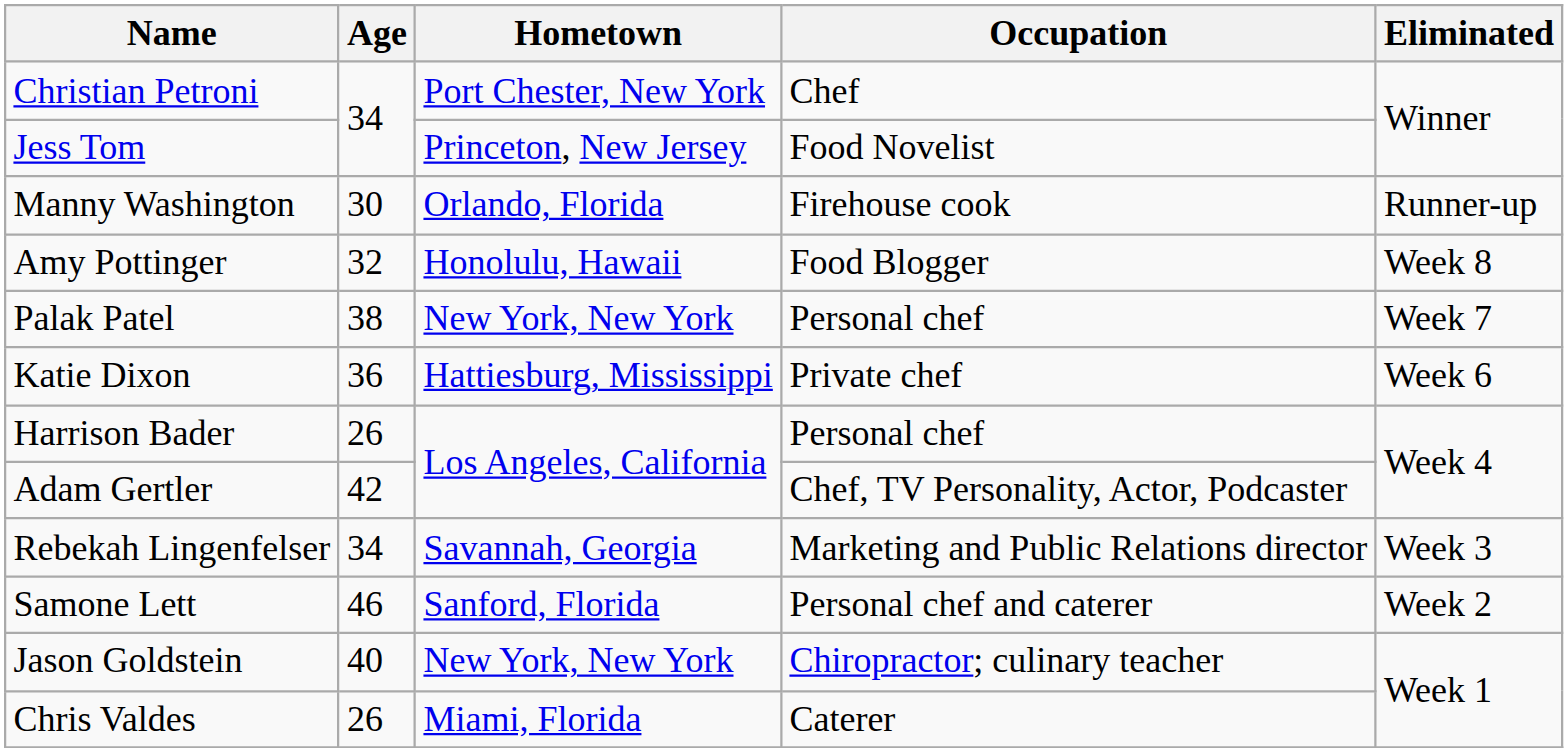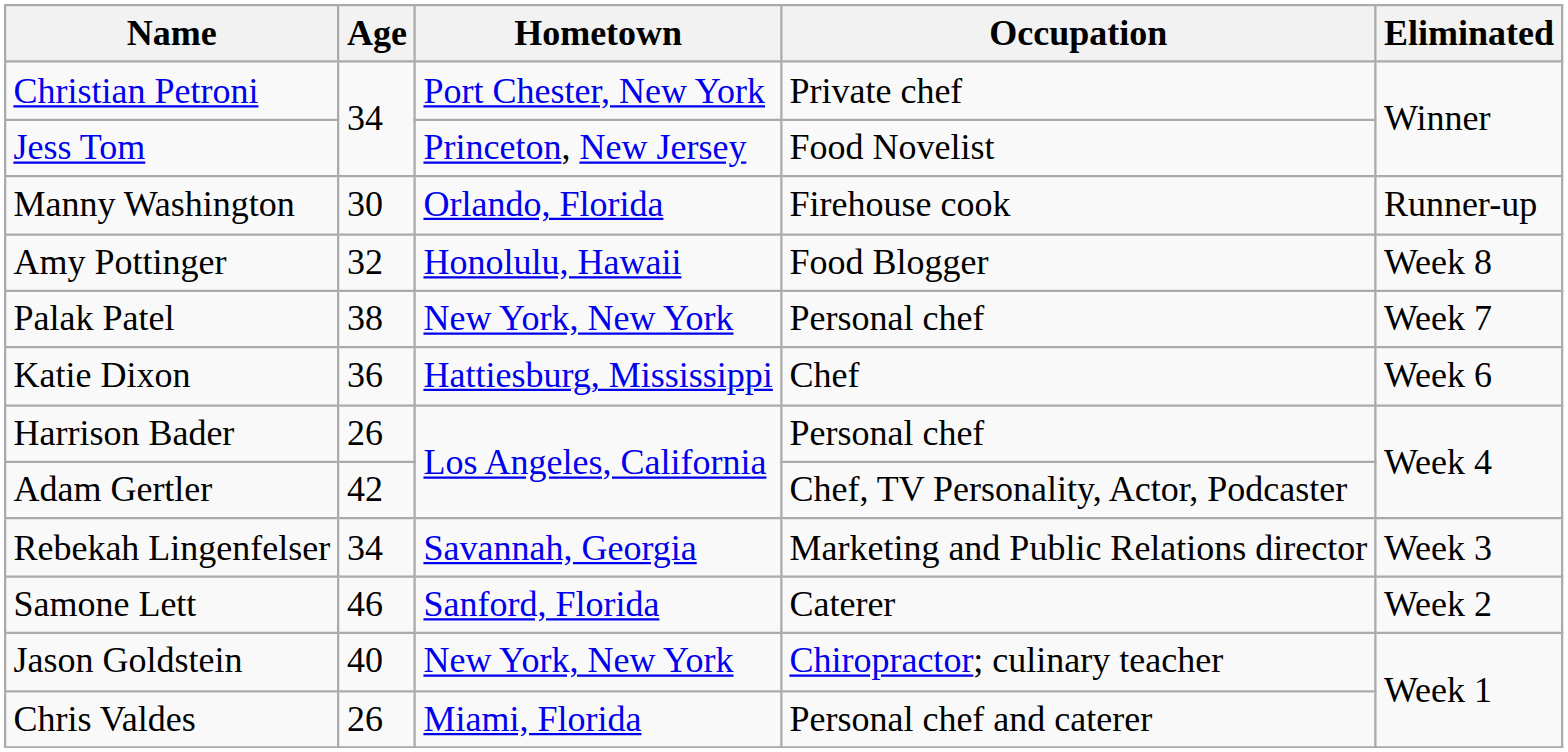Christian Petroni | Occupation: Chef -> Private chef
Katie Dixon | Occupation: Private chef -> Chef
Samone Lett | Occupation: Personal chef and caterer -> Caterer
Chris Valdes | Occupation: Caterer -> Personal chef and caterer
